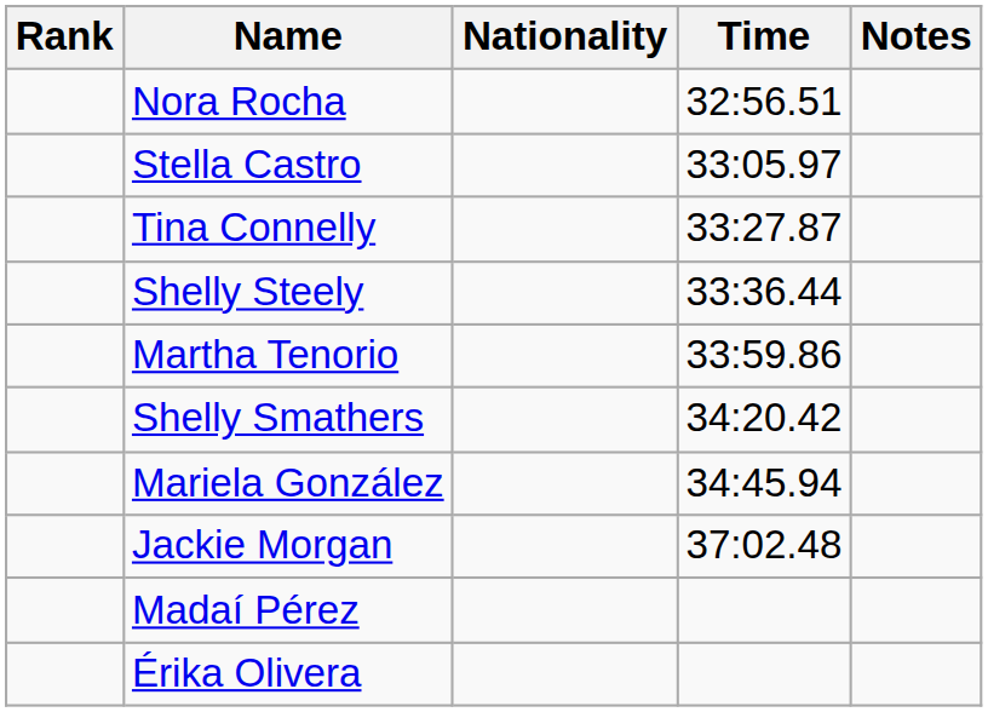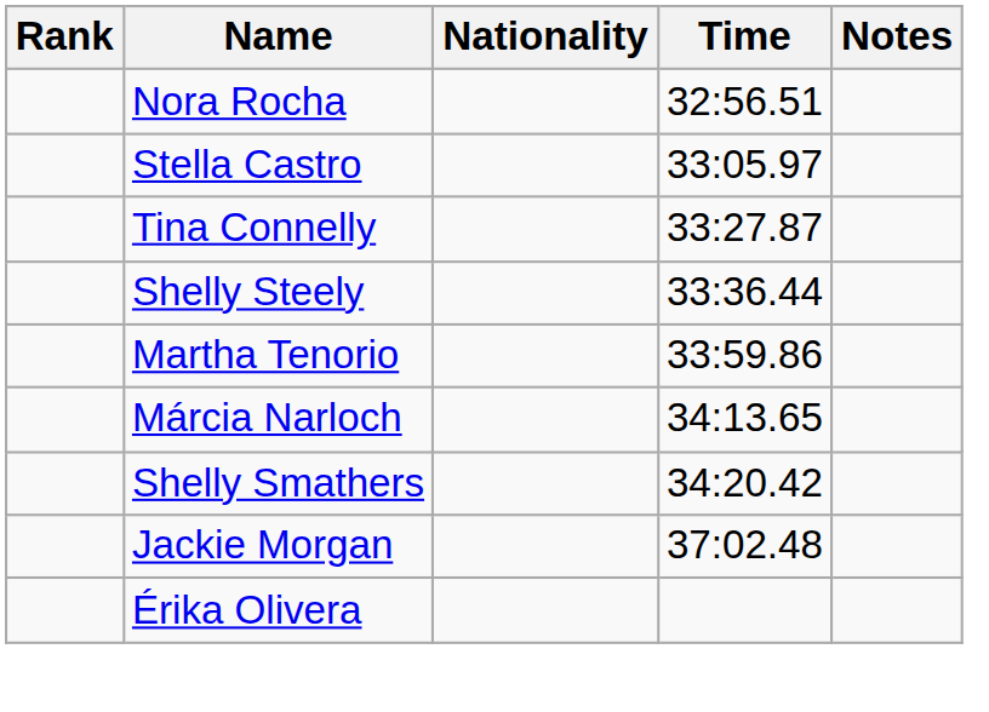+ row: Márcia Narloch | 34:13.65
- row: Mariela González | 34:45.94
- row: Madaí Pérez
